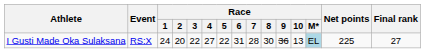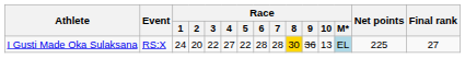I Gusti Made Oka Sulaksana | Race / 6: 31 -> 28
I Gusti Made Oka Sulaksana | Race / 8: no background -> gold background
